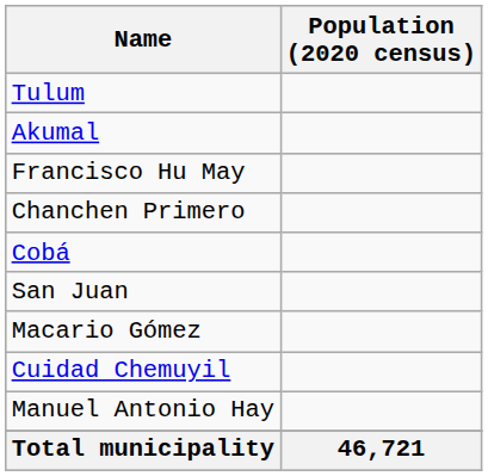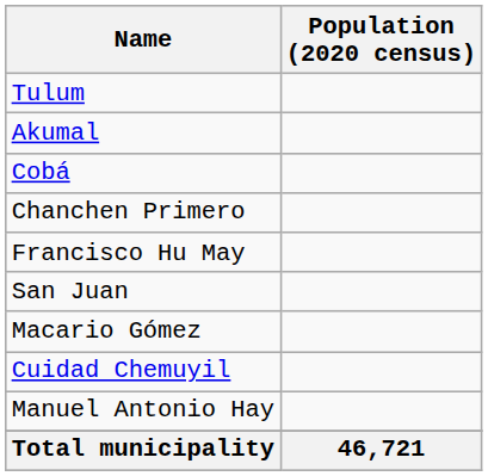rows swapped: Cobá <-> Francisco Hu May
